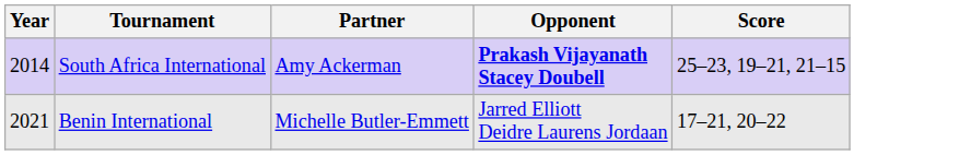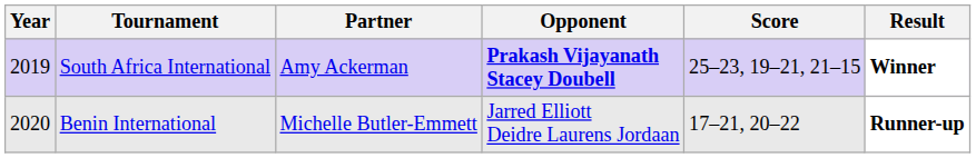+ column: Result | Winner | Runner-up
South Africa International | Year: 2014 -> 2019
Benin International | Year: 2021 -> 2020
